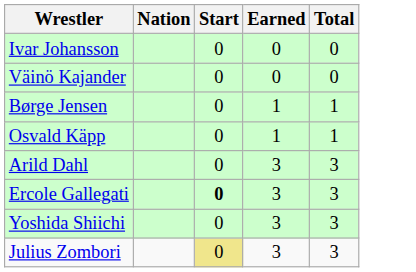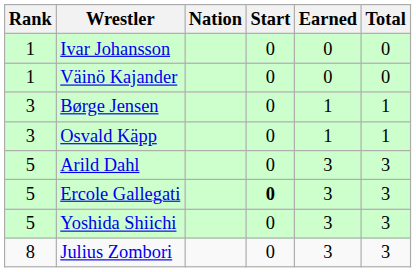+ column: Rank | 1 | 1 | 3 | 3 | 5 | 5 | 5 | 8
Julius Zombori | Start: khaki background -> no background
